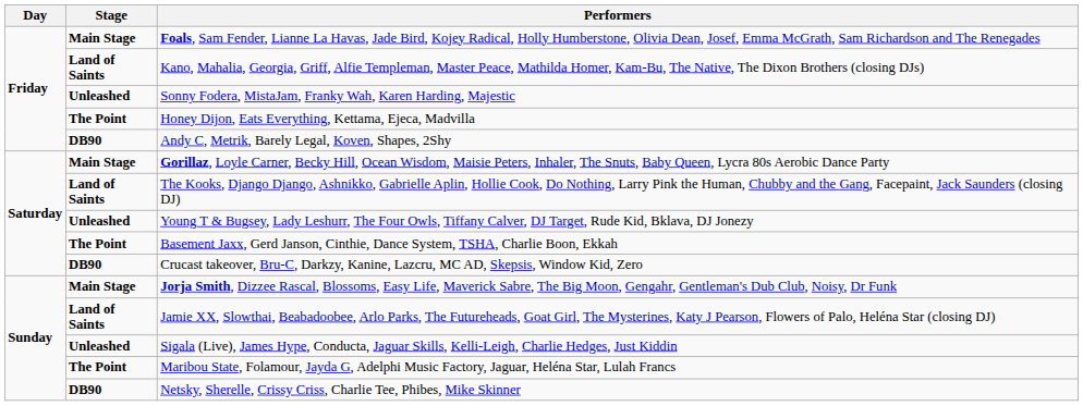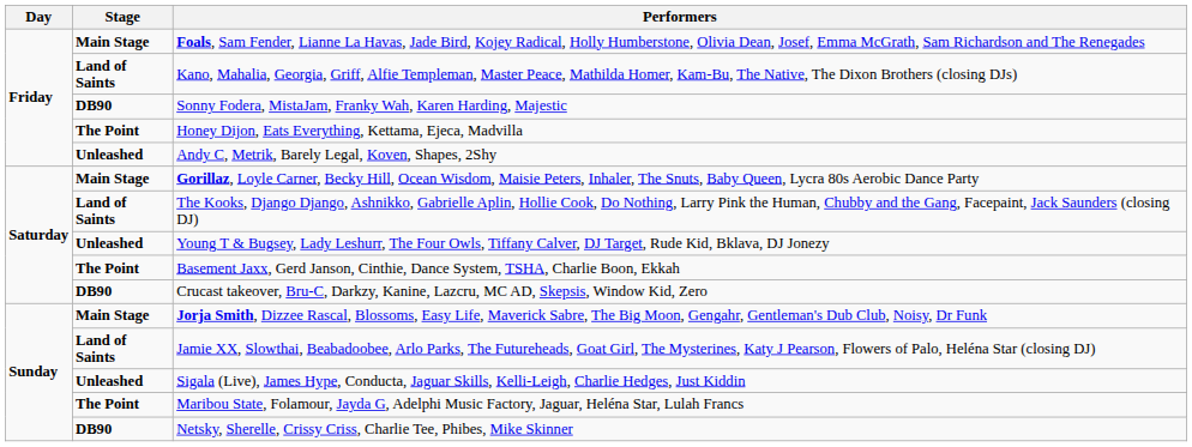Sonny Fodera, MistaJam, Franky Wah, Karen Harding, Majestic | Stage: Unleashed -> DB90
Andy C, Metrik, Barely Legal, Koven, Shapes, 2Shy | Stage: DB90 -> Unleashed
